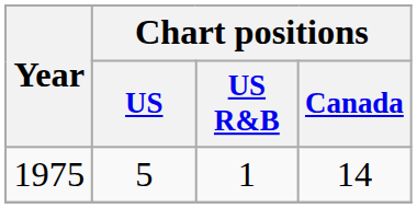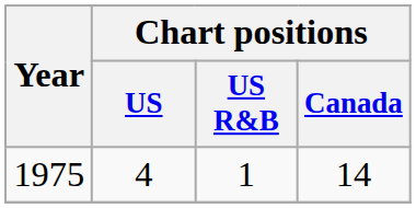1975 | Chart positions / US: 5 -> 4
